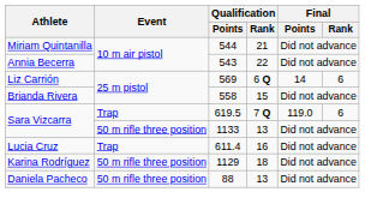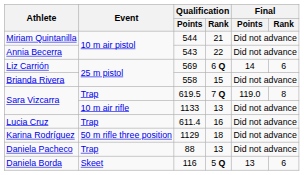Sara Vizcarra / 619.5 | Final / Rank: 6 -> 8
Sara Vizcarra / 1133 | Event: 50 m rifle three position -> 10 m air rifle
Daniela Pacheco | Event: 50 m rifle three position -> Trap
+ row: Daniela Borda | Skeet | 116 | 5 Q | 13 | 6
